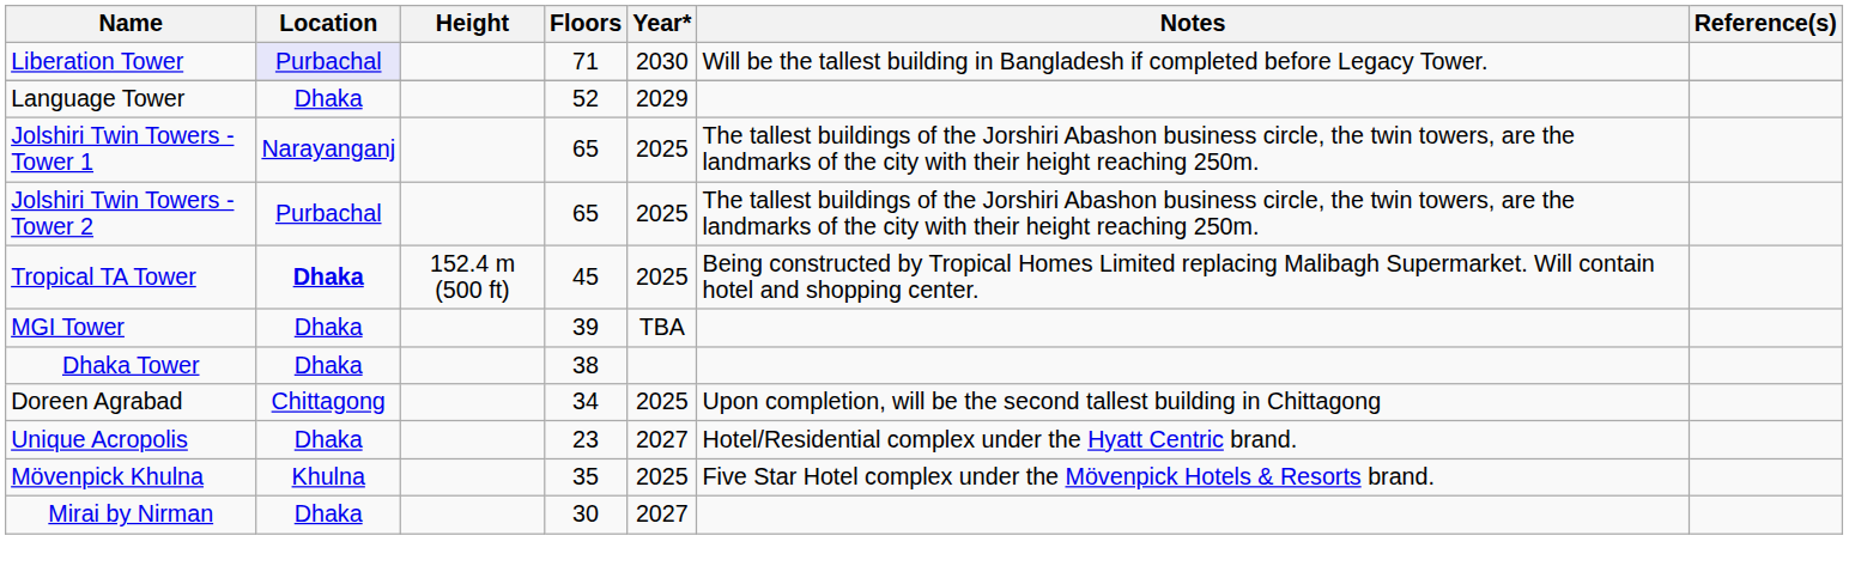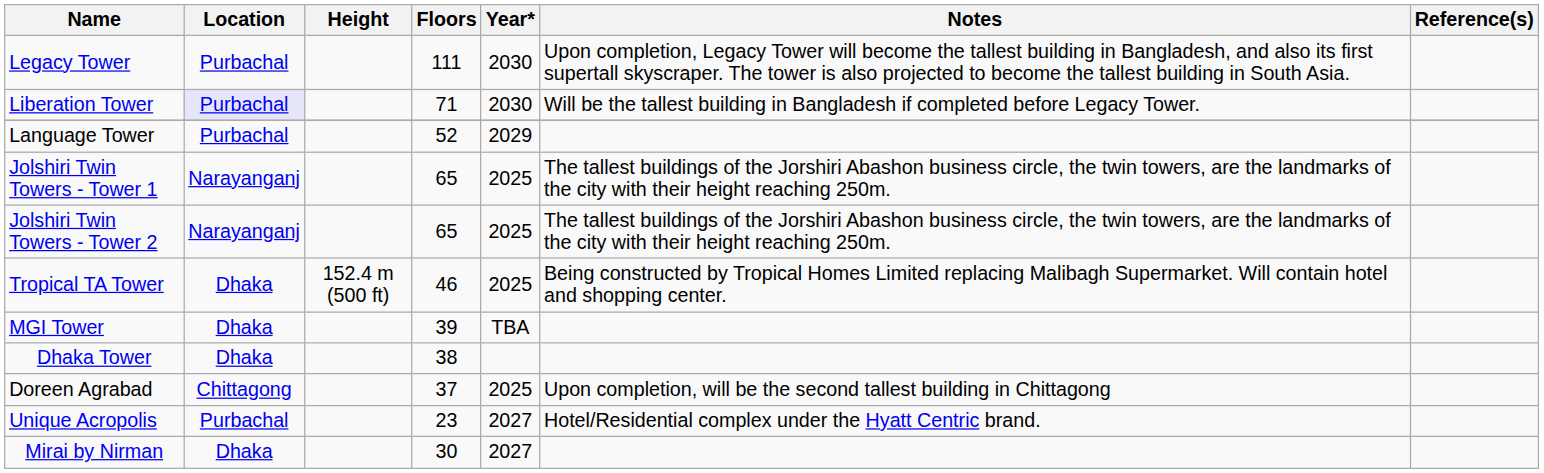+ row: Legacy Tower | Purbachal | 111 | 2030 | Upon completion, Legacy Tower will become the tallest building in Bangladesh, and also its first supertall skyscraper. The tower is also projected to become the tallest building in South Asia.
Language Tower | Location: Dhaka -> Purbachal
Jolshiri Twin Towers - Tower 2 | Location: Purbachal -> Narayanganj
Tropical TA Tower | Location: bold -> normal
Tropical TA Tower | Floors: 45 -> 46
Doreen Agrabad | Floors: 34 -> 37
Unique Acropolis | Location: Dhaka -> Purbachal
- row: Mövenpick Khulna | Khulna | 35 | 2025 | Five Star Hotel complex under the Mövenpick Hotels & Resorts brand.
